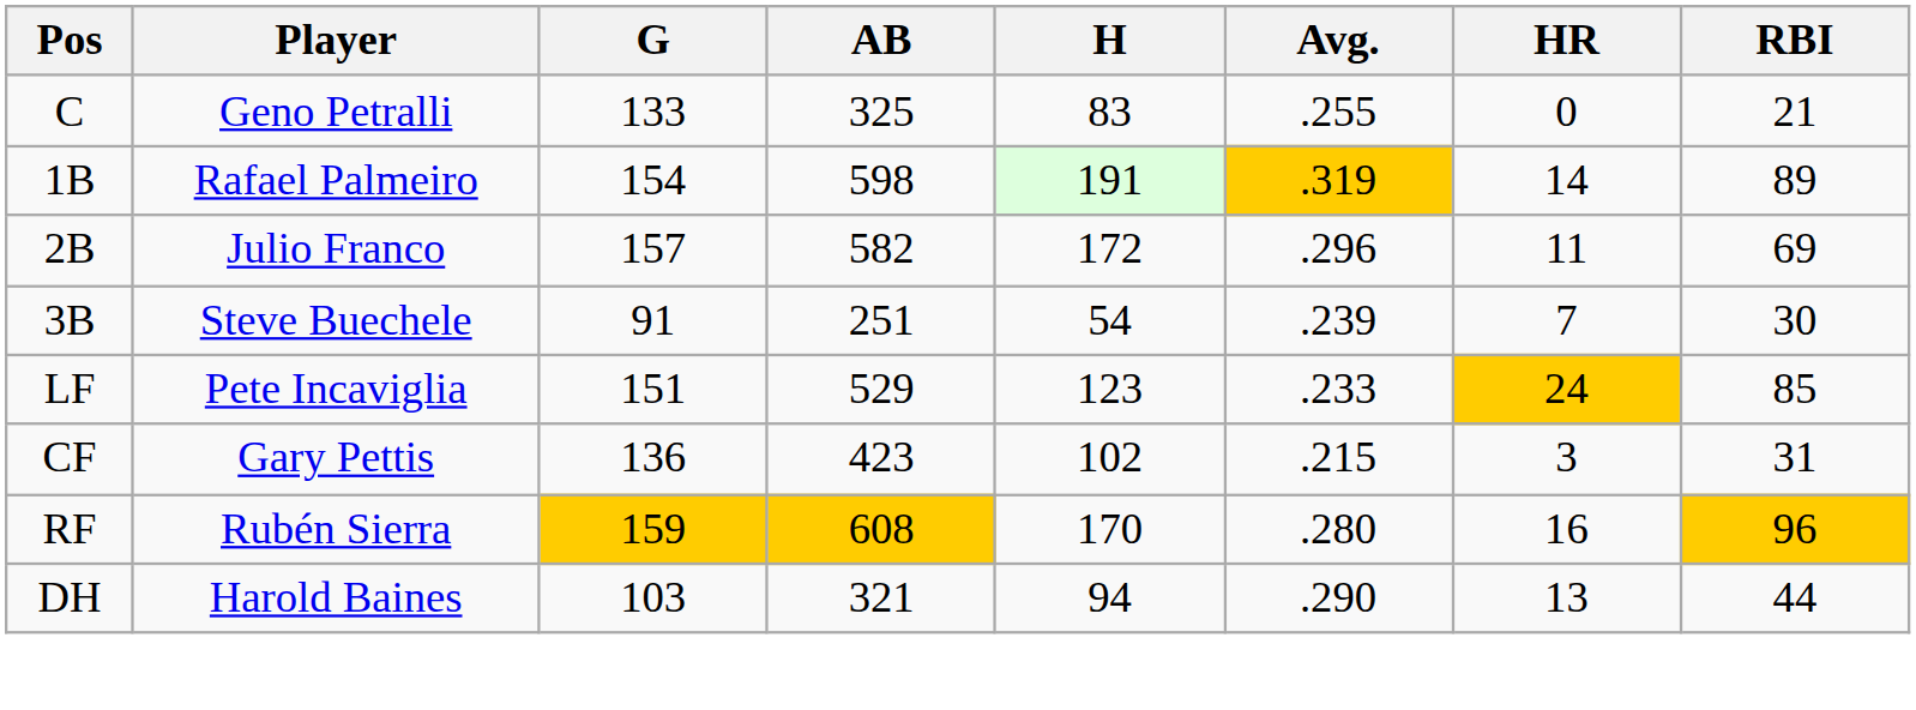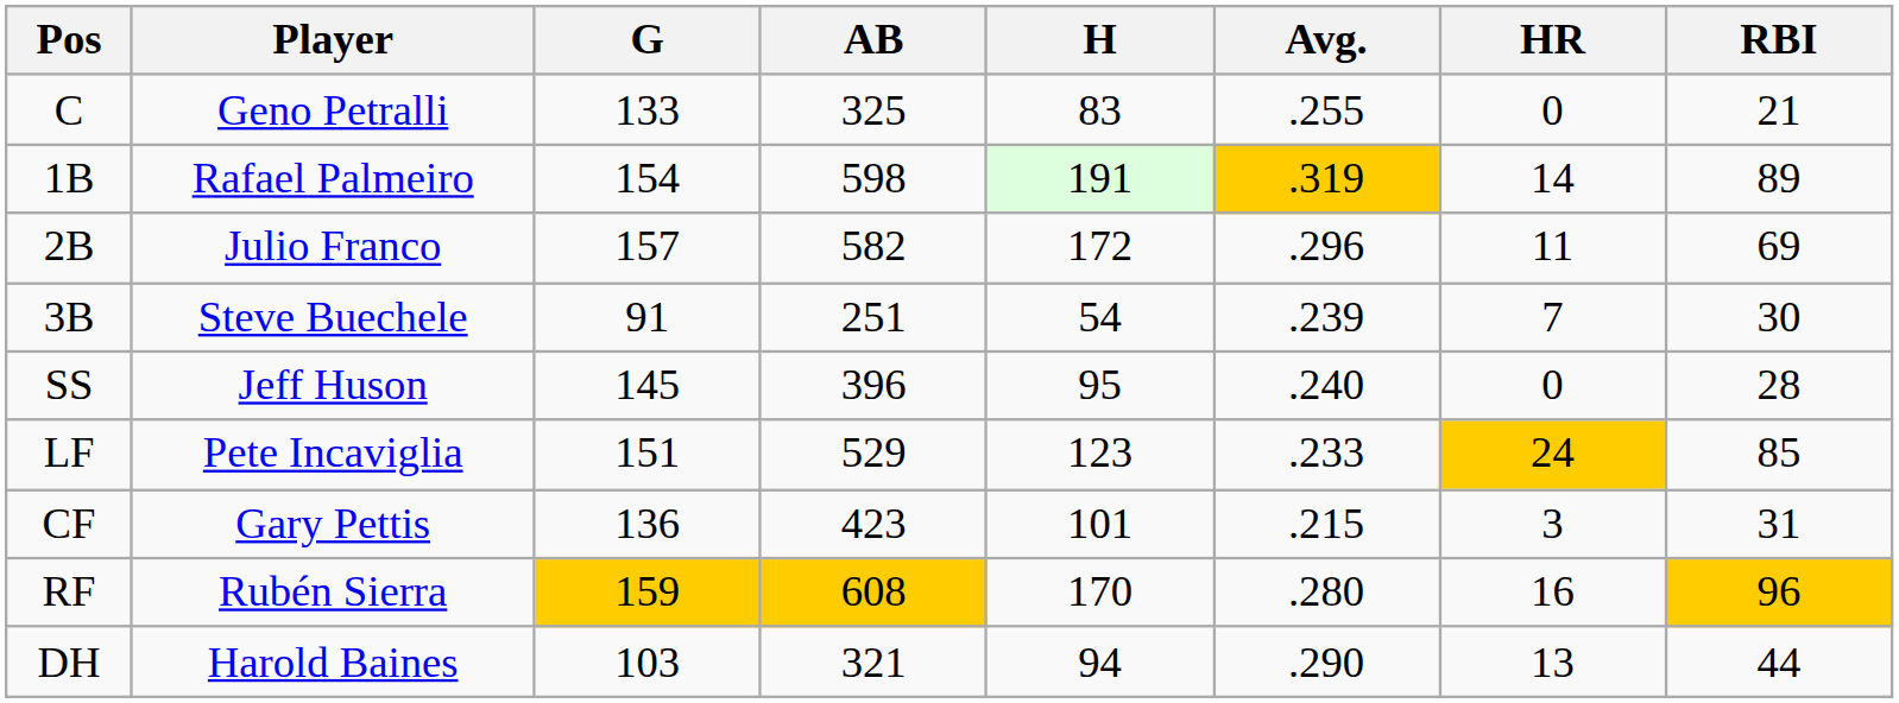+ row: SS | Jeff Huson | 145 | 396 | 95 | .240 | 0 | 28
CF | H: 102 -> 101
